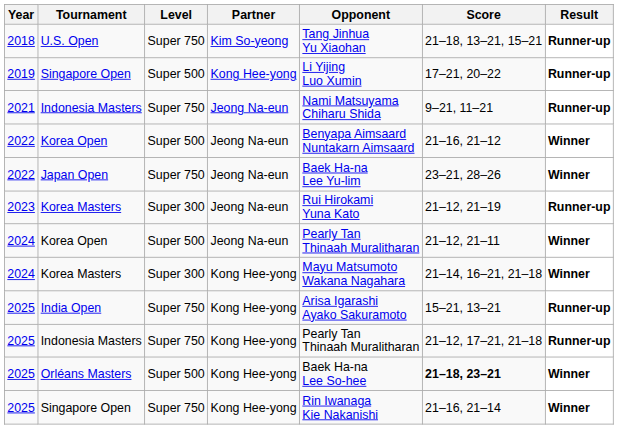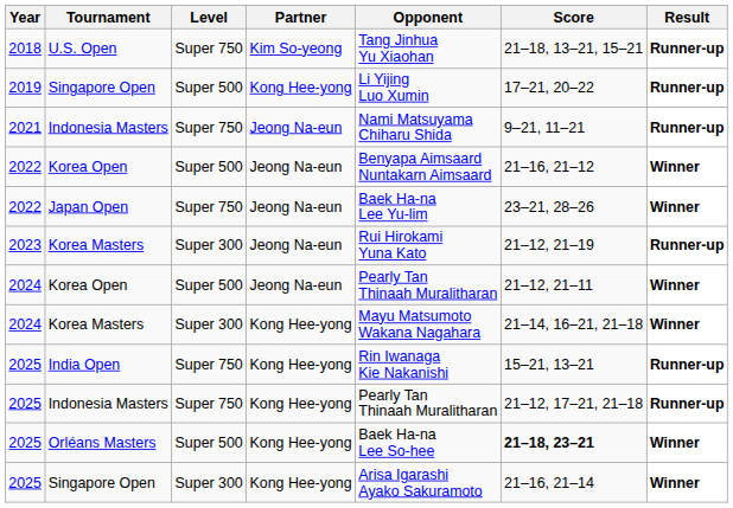India Open | Opponent: Arisa Igarashi Ayako Sakuramoto -> Rin Iwanaga Kie Nakanishi
2025 / Singapore Open | Level: Super 750 -> Super 300
2025 / Singapore Open | Opponent: Rin Iwanaga Kie Nakanishi -> Arisa Igarashi Ayako Sakuramoto
